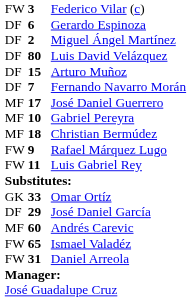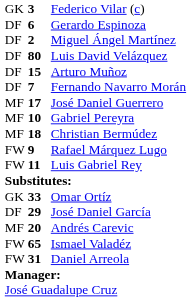Federico Vilar (c) | column 1: FW -> GK
Andrés Carevic | column 2: 60 -> 20
